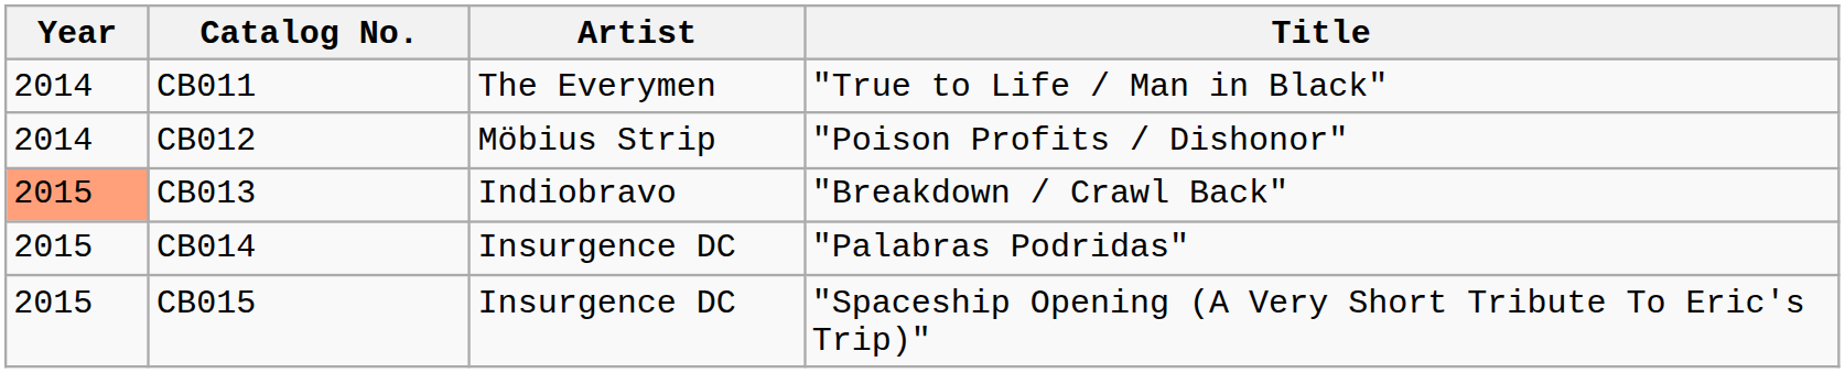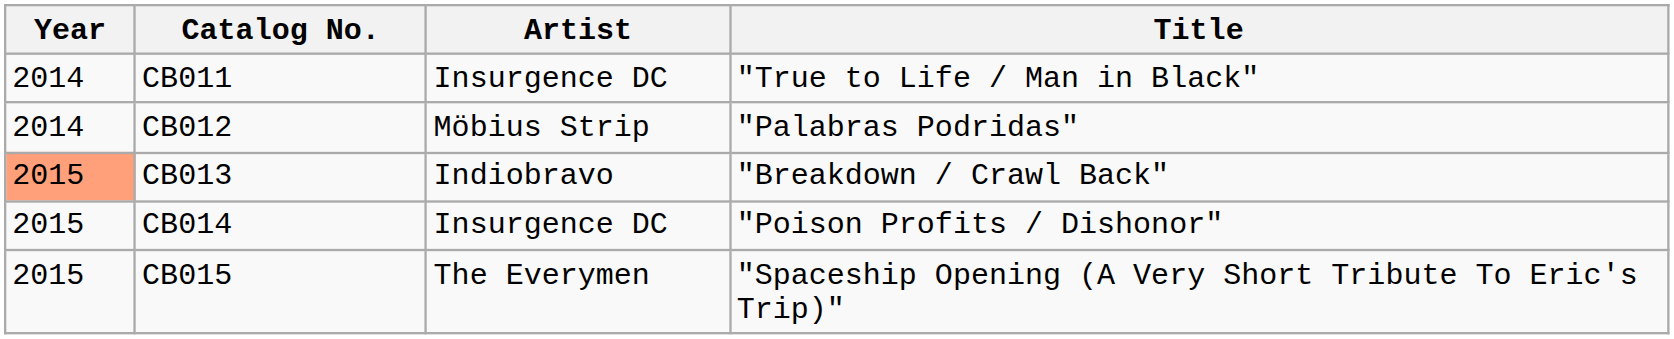CB011 | Artist: The Everymen -> Insurgence DC
CB012 | Title: "Poison Profits / Dishonor" -> "Palabras Podridas"
CB014 | Title: "Palabras Podridas" -> "Poison Profits / Dishonor"
CB015 | Artist: Insurgence DC -> The Everymen
